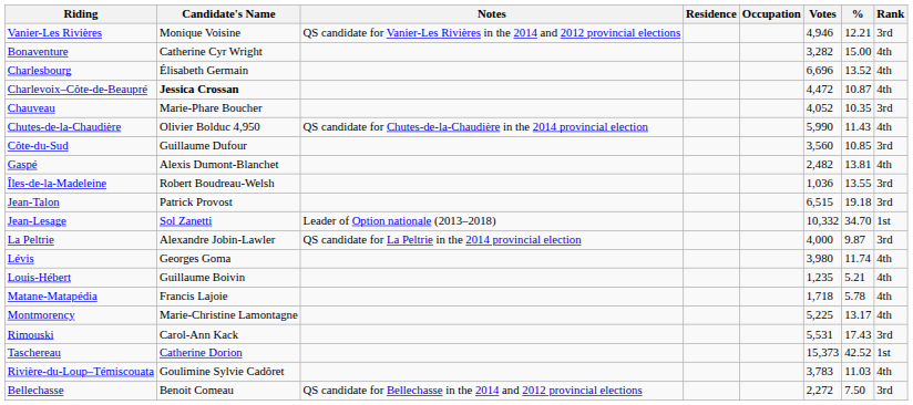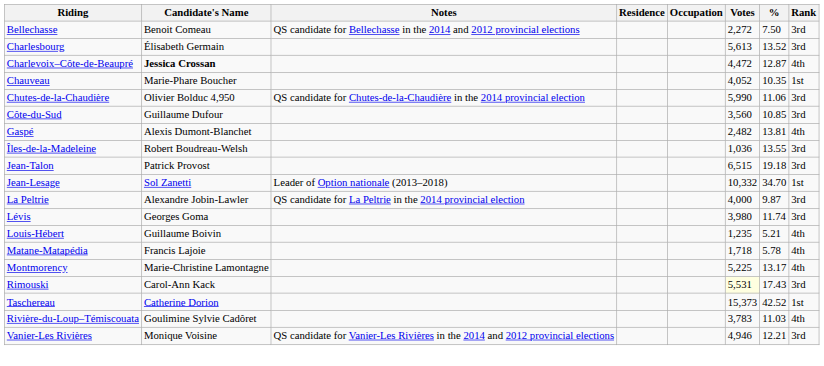rows swapped: Bellechasse <-> Vanier-Les Rivières
- row: Bonaventure | Catherine Cyr Wright | 3,282 | 15.00 | 4th
Charlesbourg | Votes: 6,696 -> 5,613
Charlesbourg | Rank: 4th -> 3rd
Charlevoix–Côte-de-Beaupré | %: 10.87 -> 12.87
Chauveau | Rank: 3rd -> 1st
Chutes-de-la-Chaudière | %: 11.43 -> 11.06
Chutes-de-la-Chaudière | Rank: 4th -> 3rd
Lévis | Rank: 4th -> 3rd
Rimouski | Votes: no background -> lightyellow background
